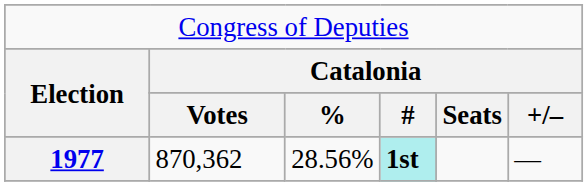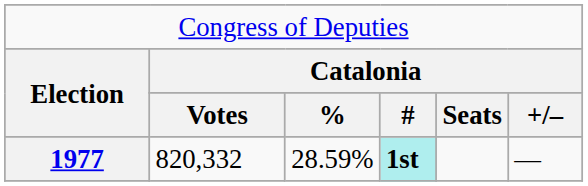1977 | column 2: 870,362 -> 820,332
1977 | column 3: 28.56% -> 28.59%
